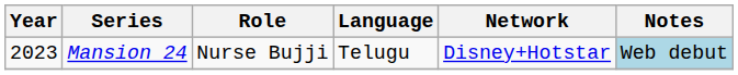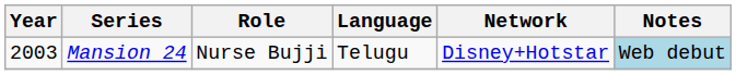Mansion 24 | Year: 2023 -> 2003
